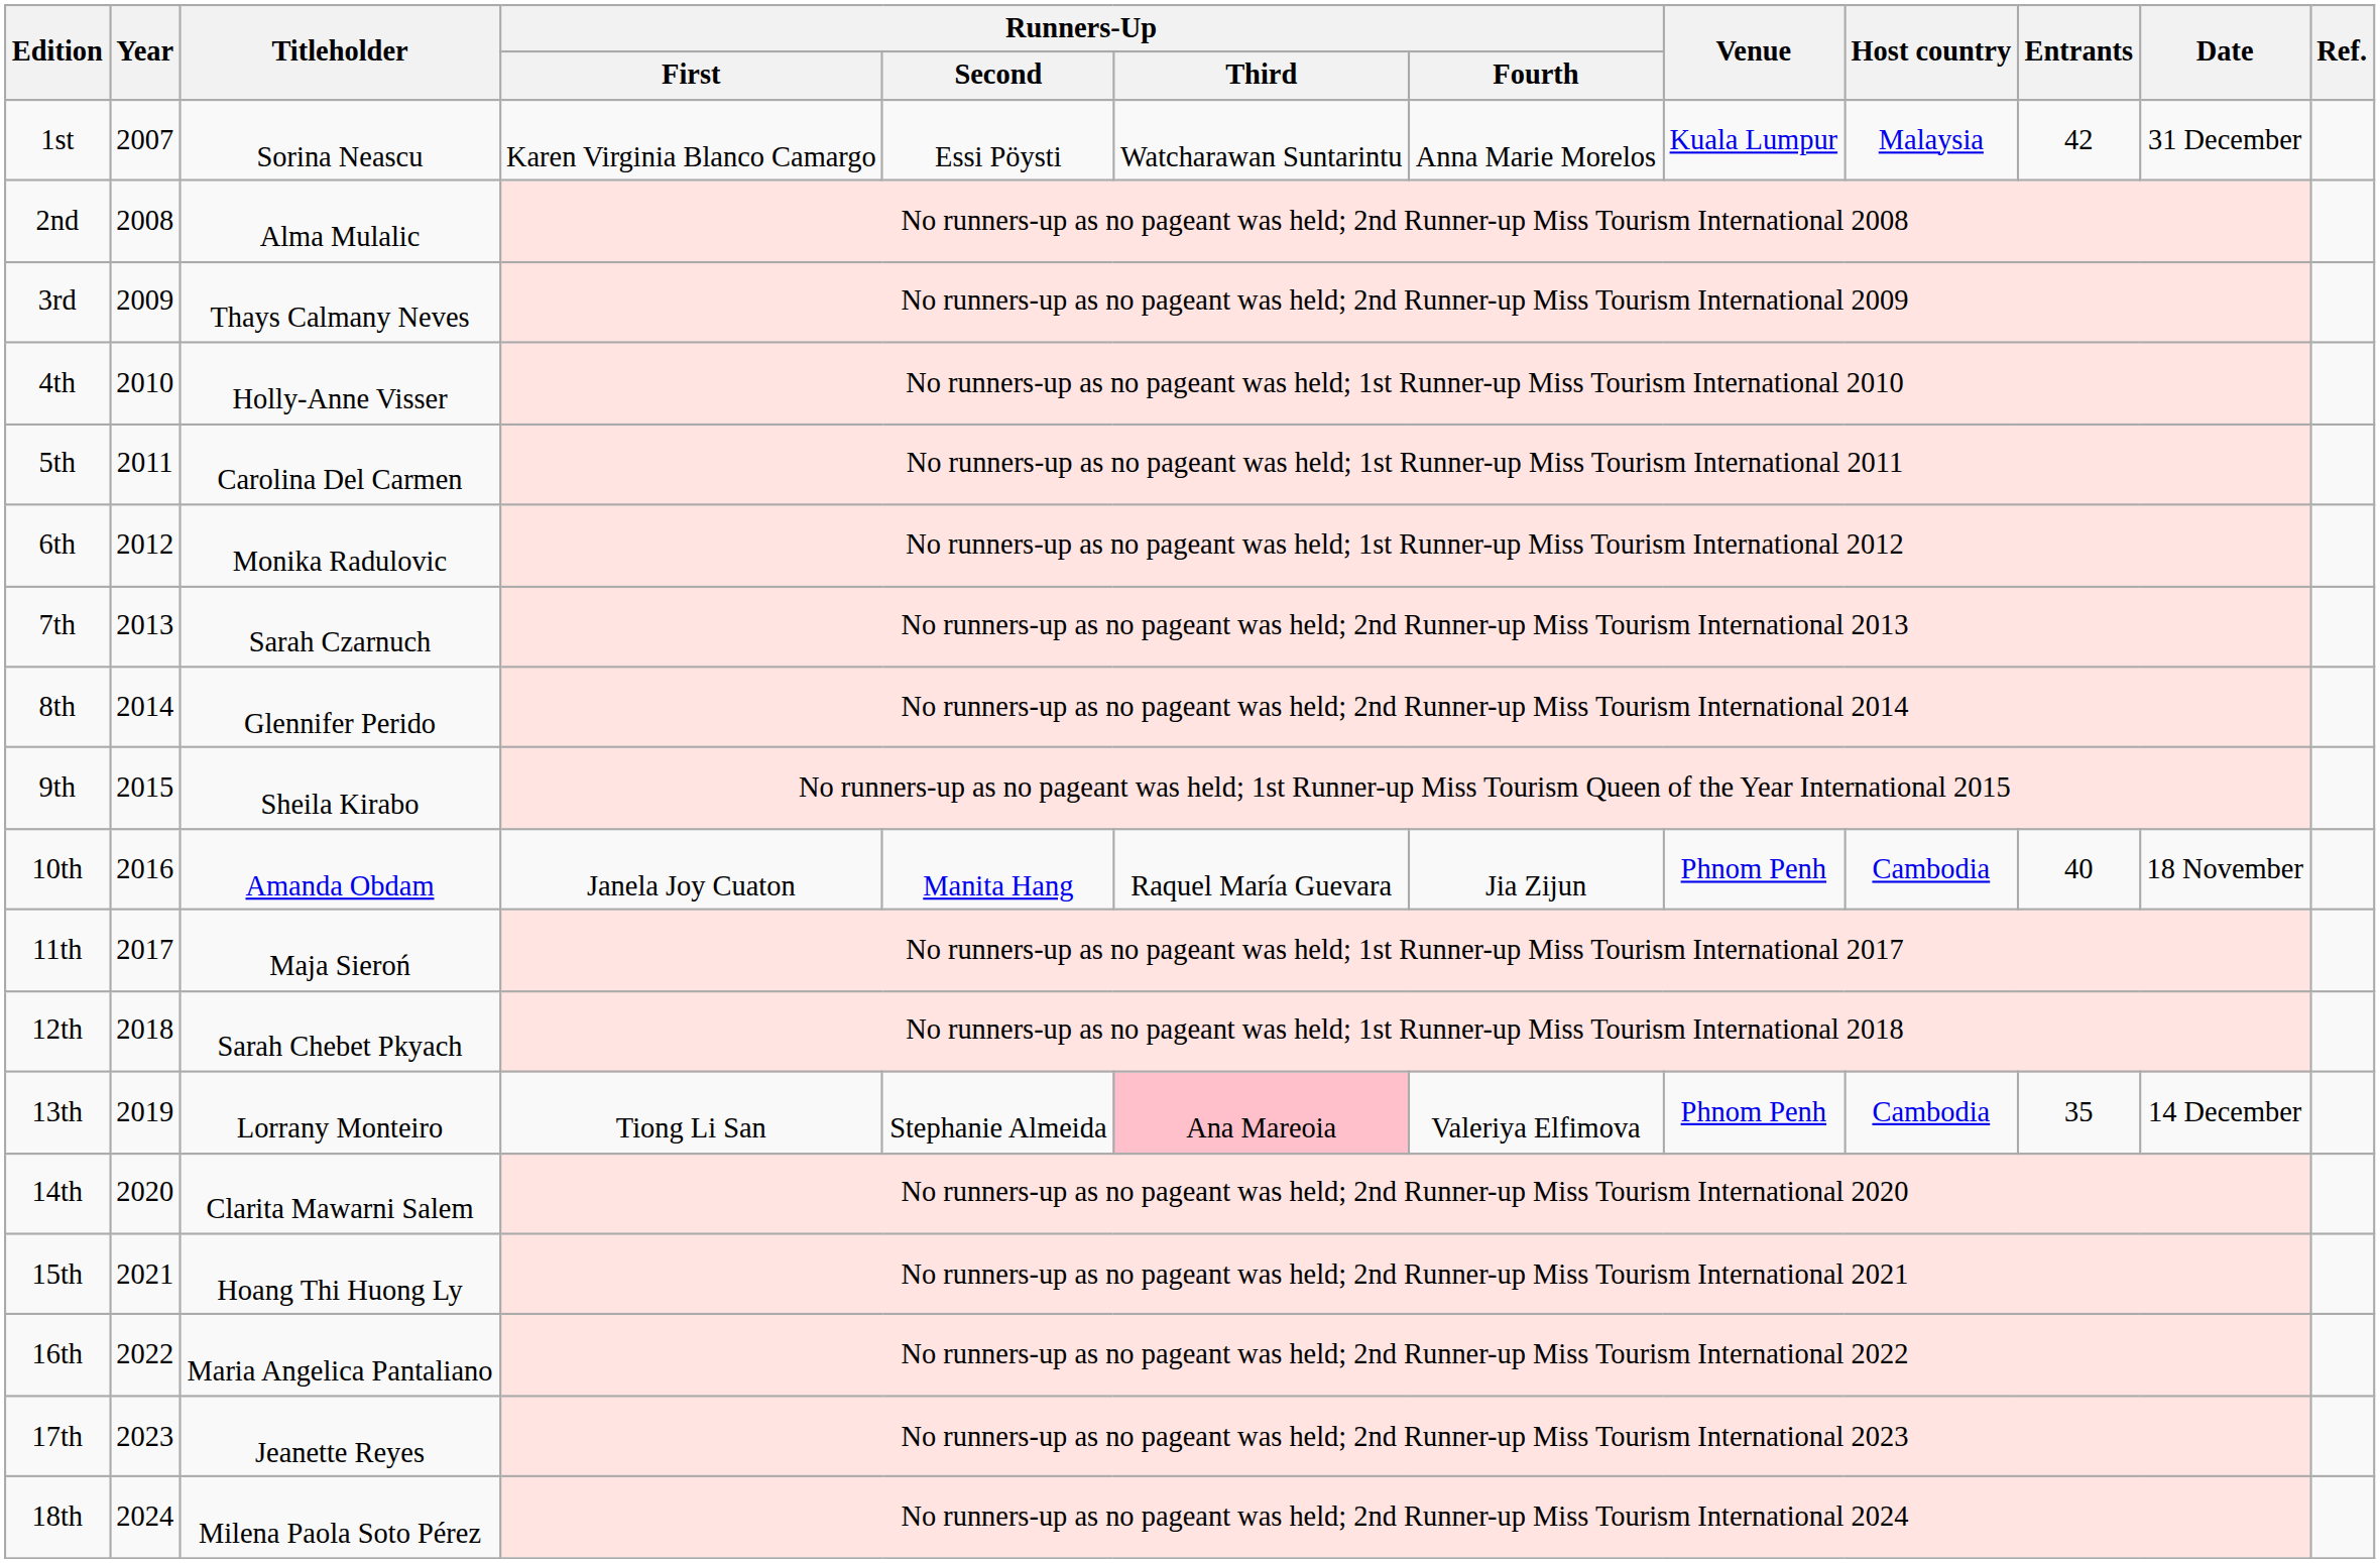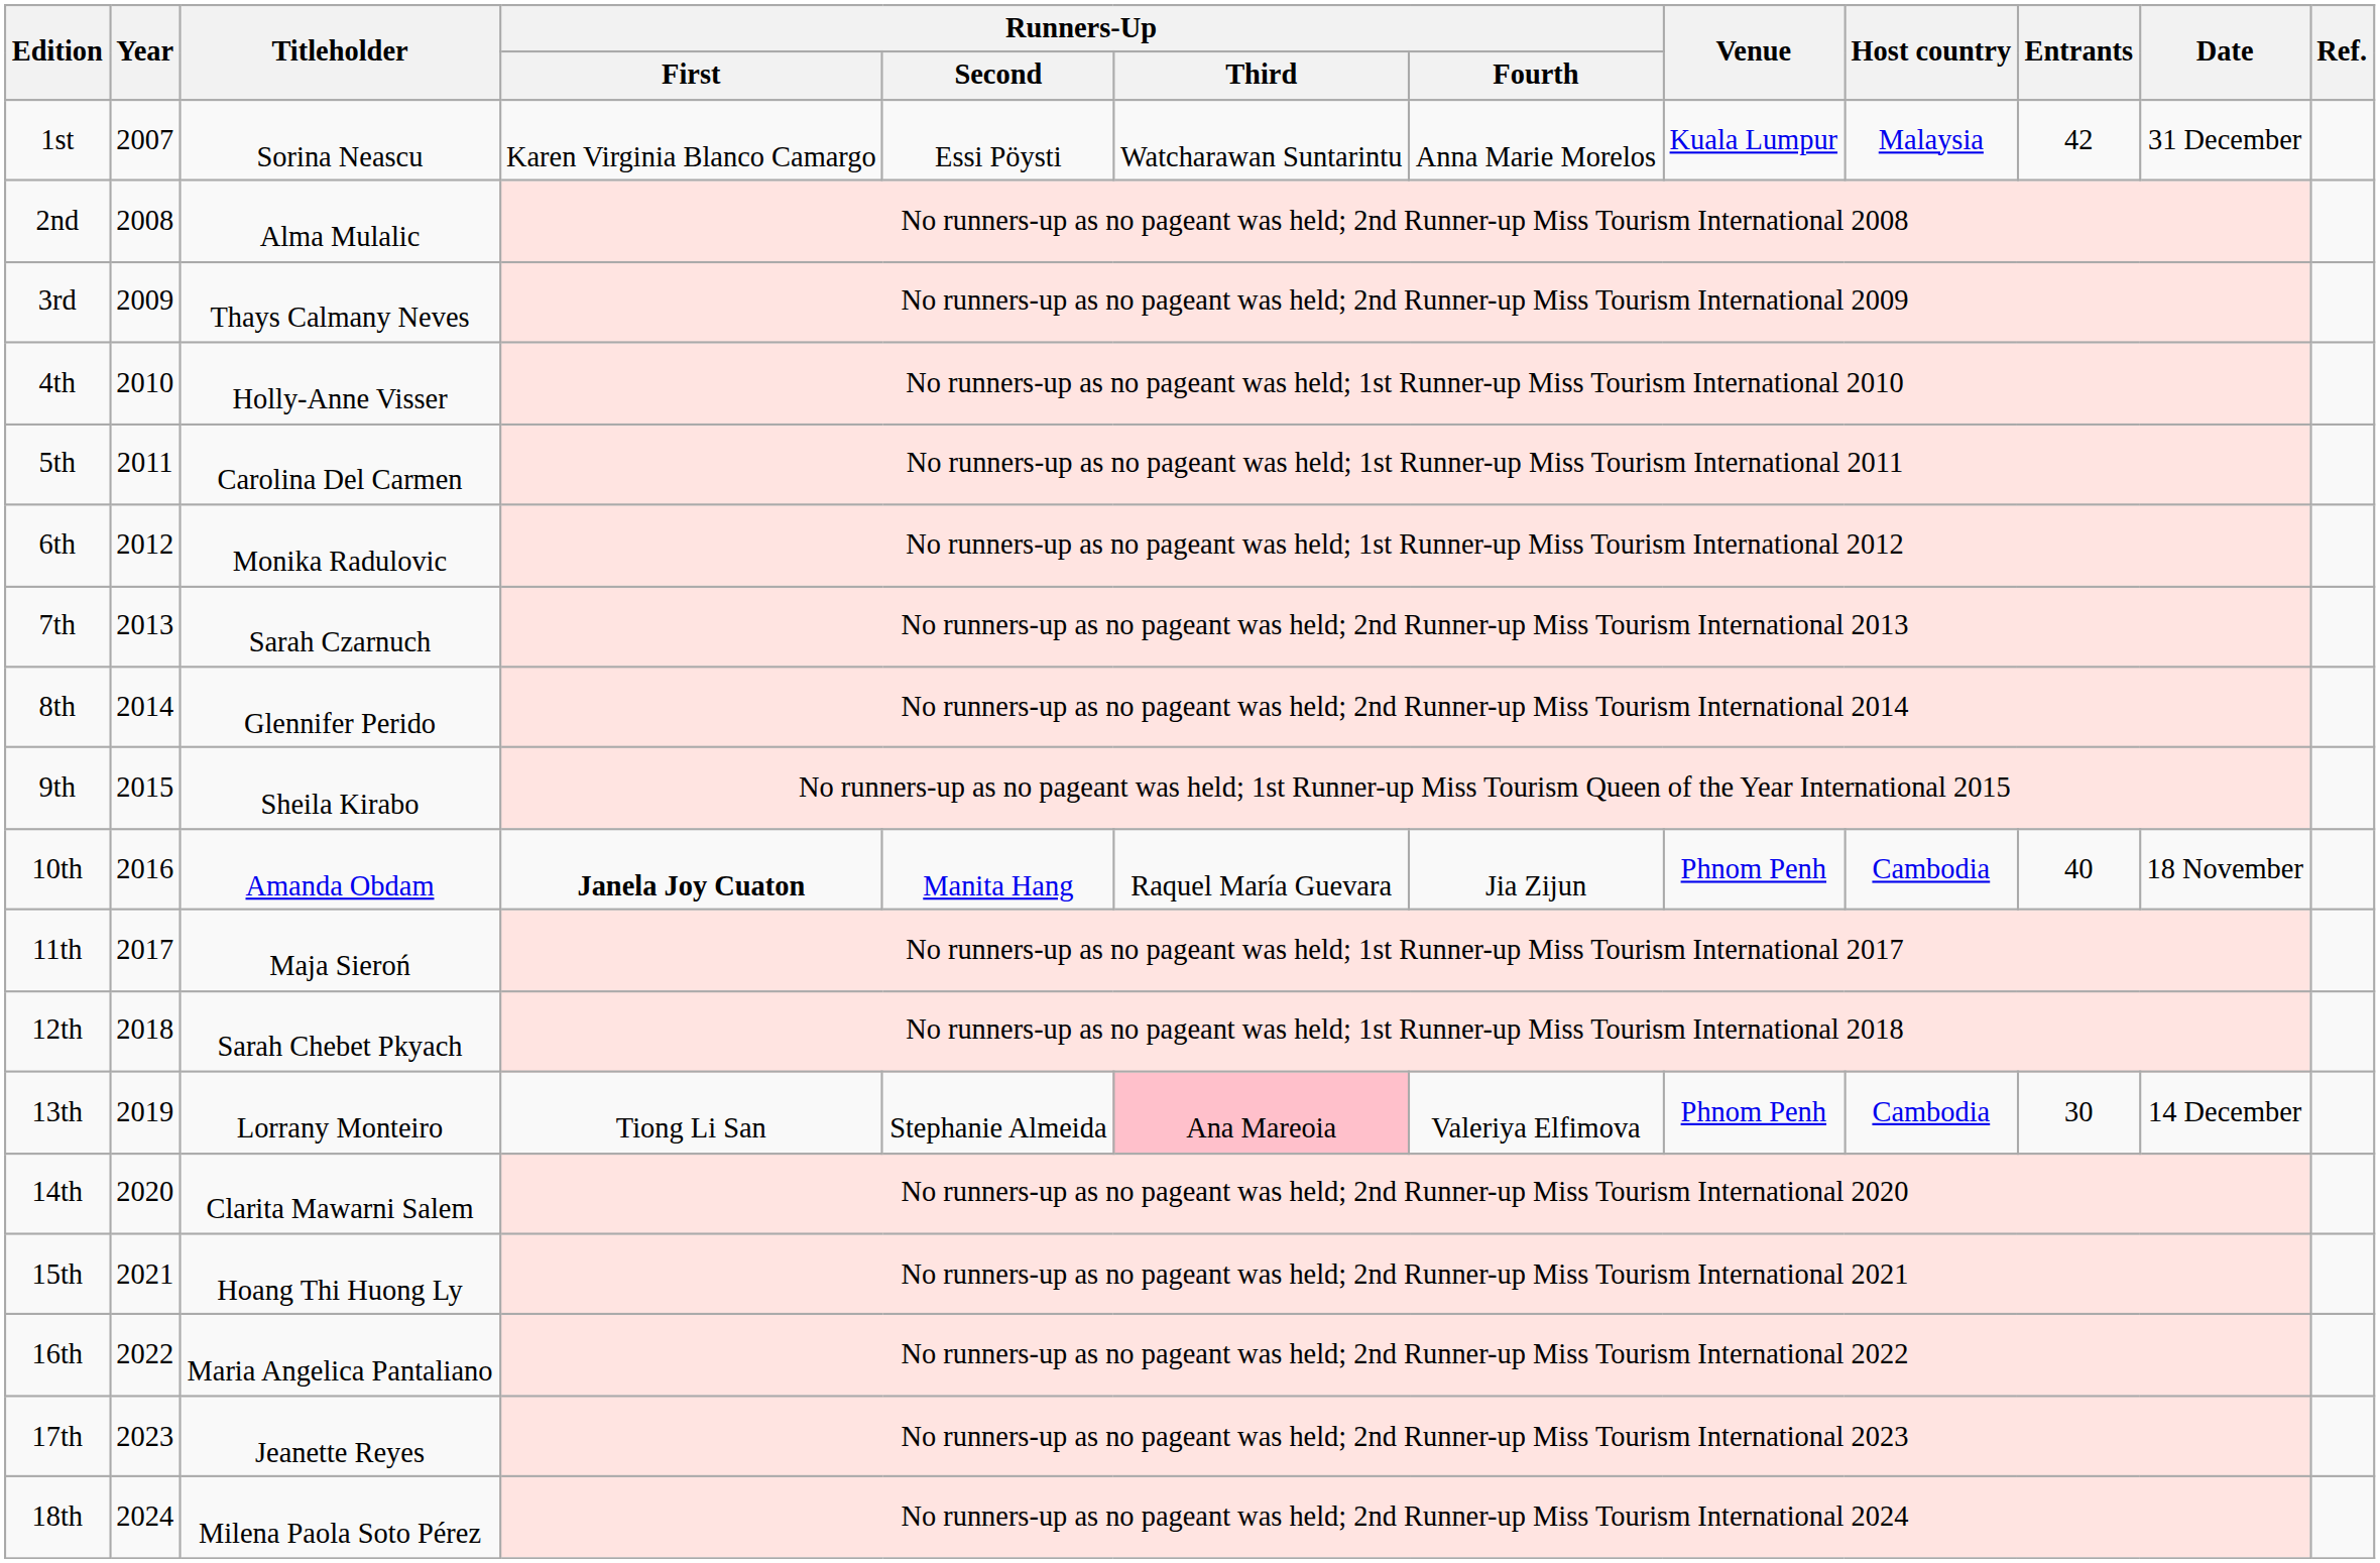10th | Runners-Up / First: normal -> bold
13th | Entrants: 35 -> 30
